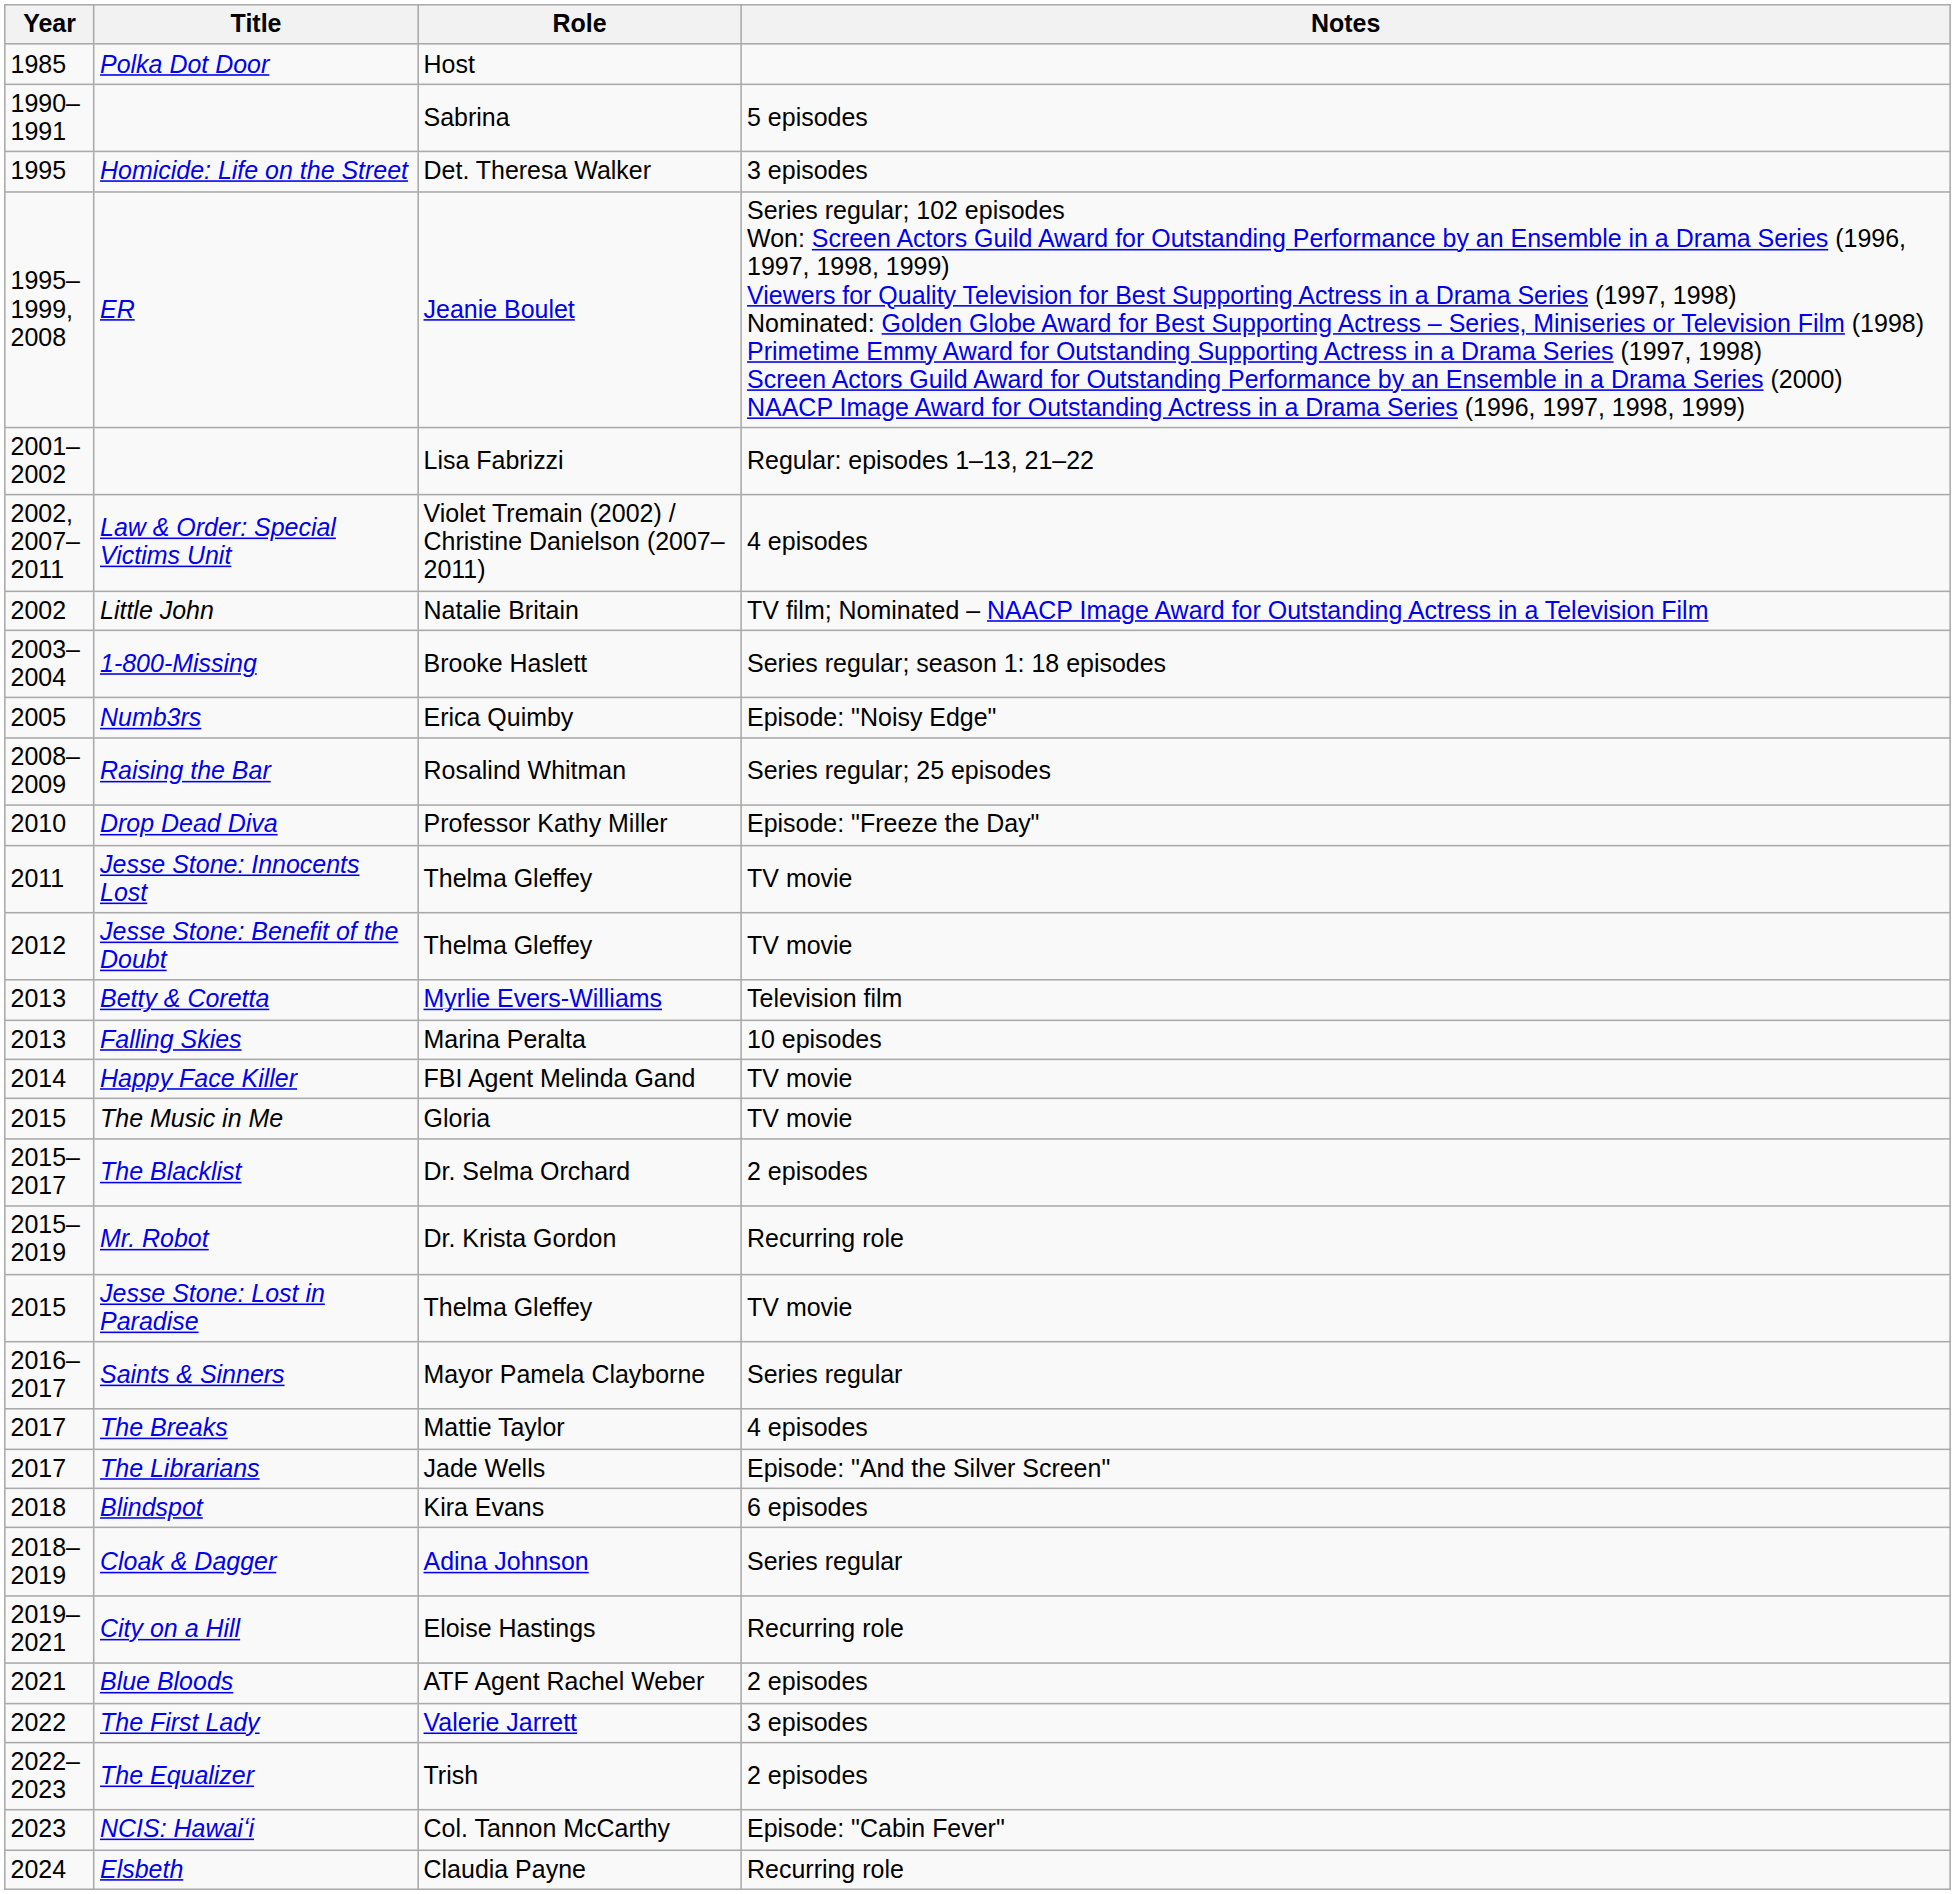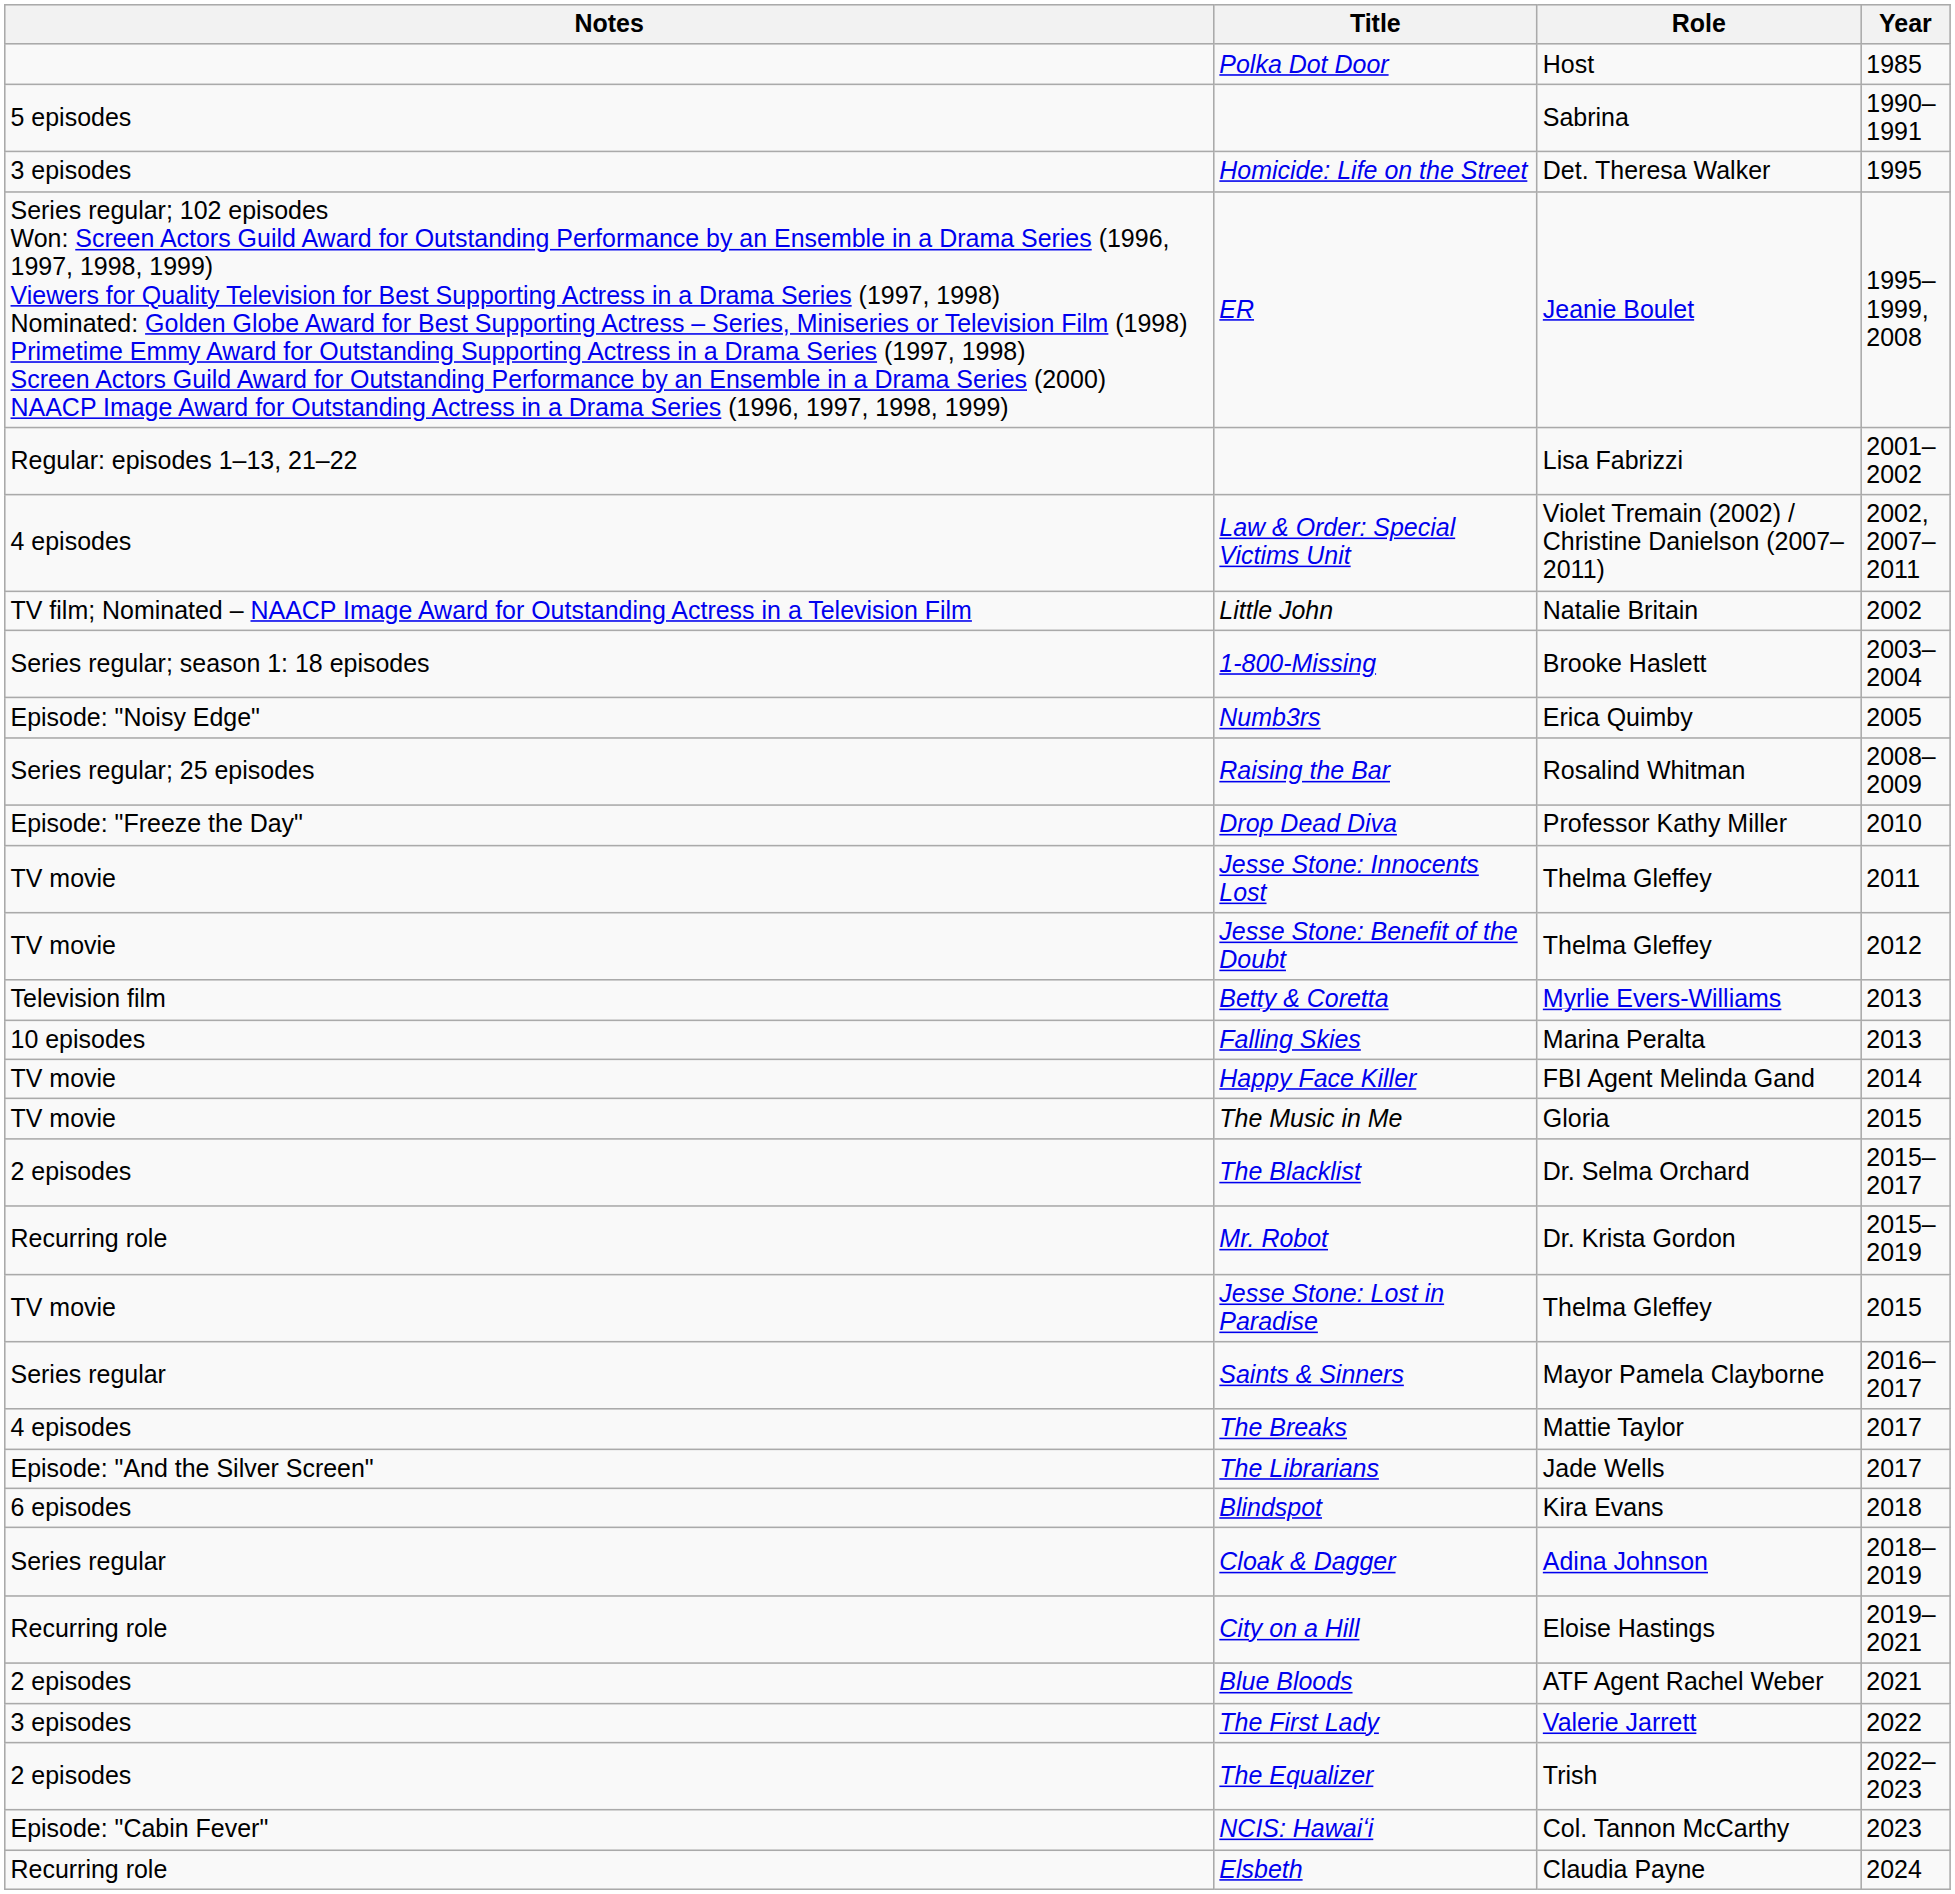columns swapped: Year <-> Notes
